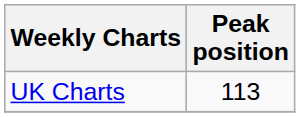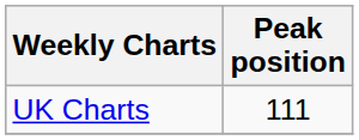UK Charts | Peak position: 113 -> 111
